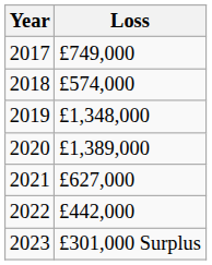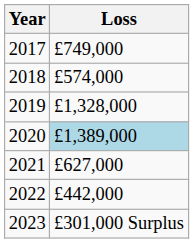2019 | Loss: £1,348,000 -> £1,328,000
2020 | Loss: no background -> lightblue background
